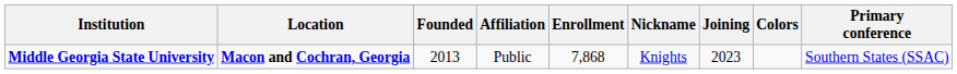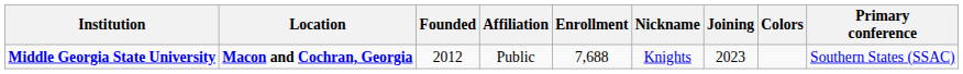Middle Georgia State University | Founded: 2013 -> 2012
Middle Georgia State University | Enrollment: 7,868 -> 7,688
